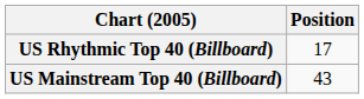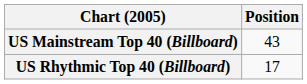rows swapped: US Mainstream Top 40 (Billboard) <-> US Rhythmic Top 40 (Billboard)
